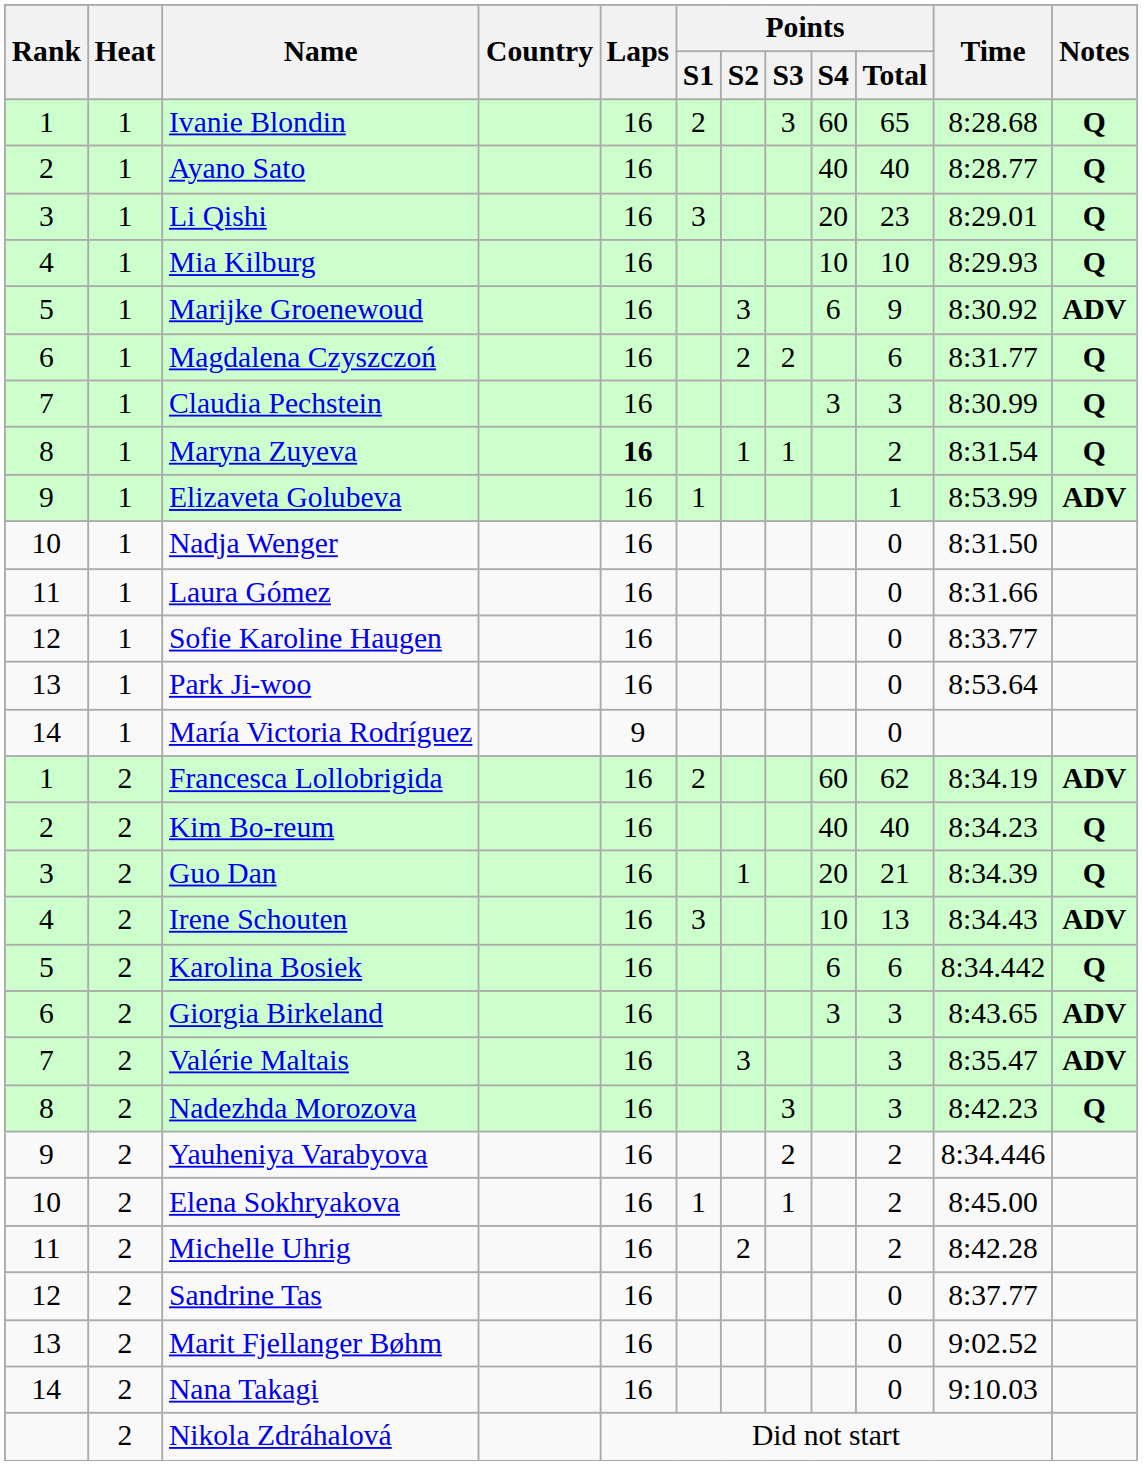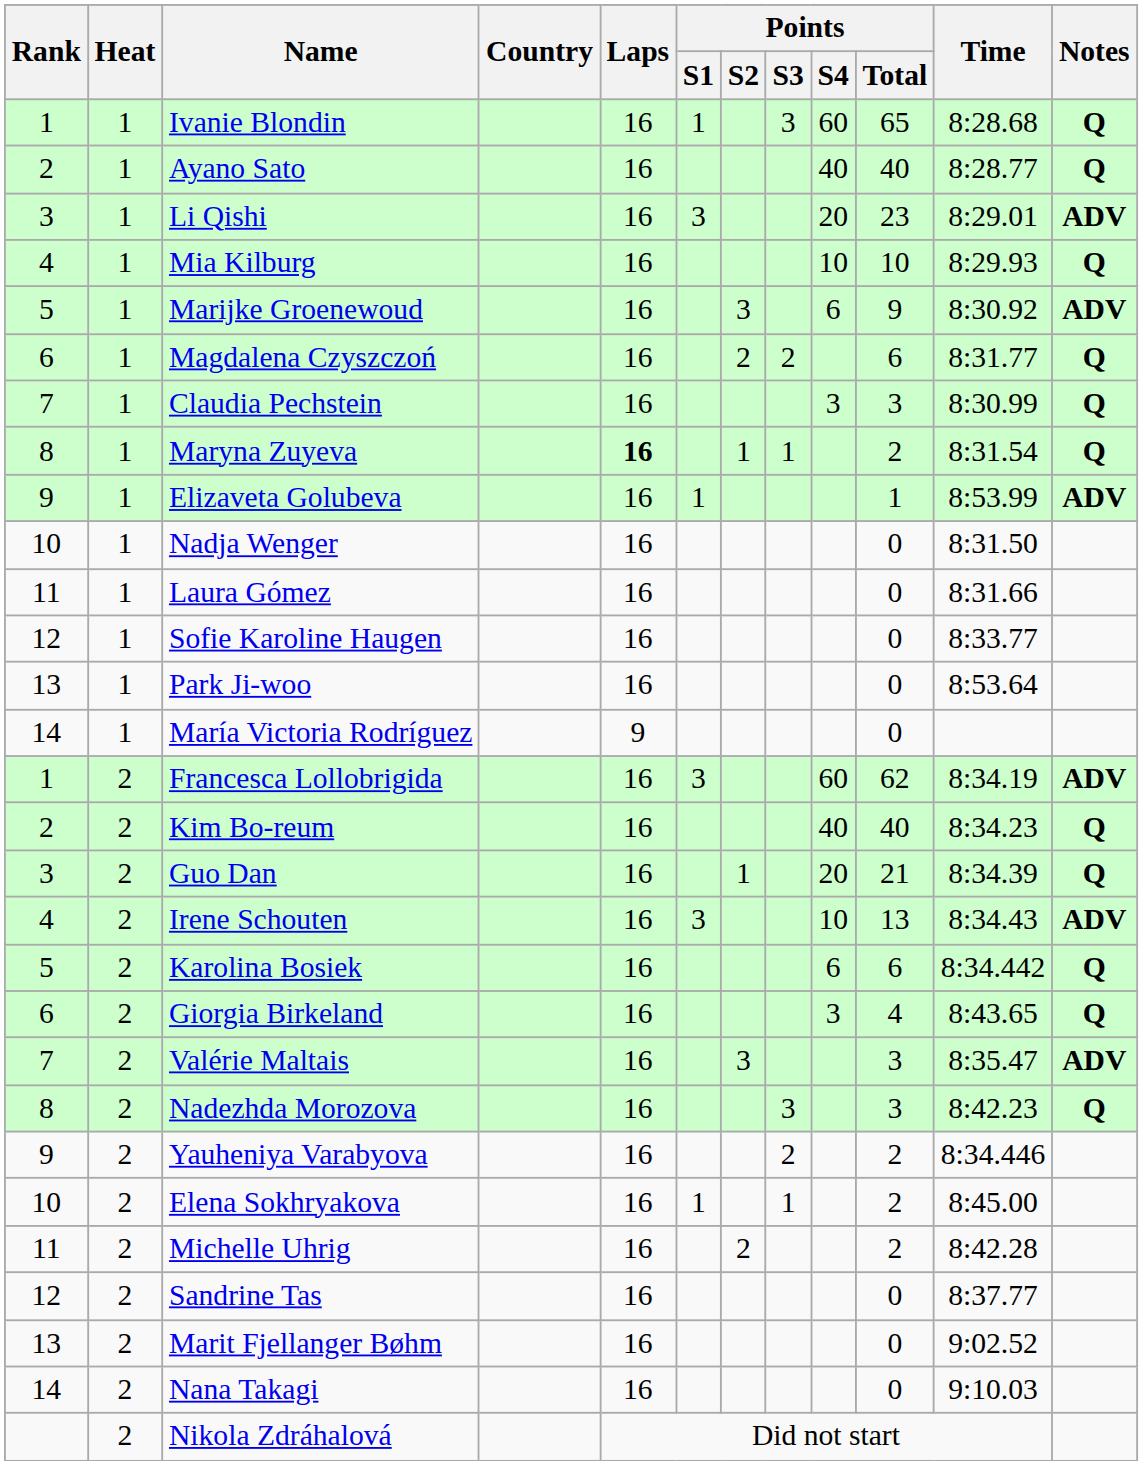Ivanie Blondin | Points / S1: 2 -> 1
Li Qishi | Notes: Q -> ADV
Francesca Lollobrigida | Points / S1: 2 -> 3
Giorgia Birkeland | Points / Total: 3 -> 4
Giorgia Birkeland | Notes: ADV -> Q
